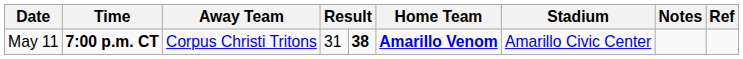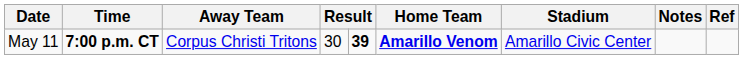May 11 | column 4: 31 -> 30
May 11 | column 5: 38 -> 39
